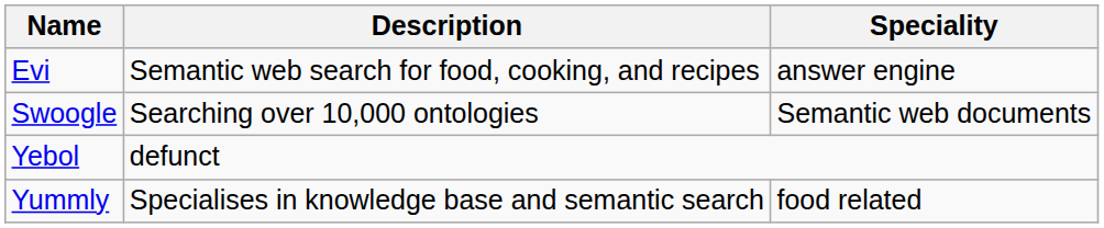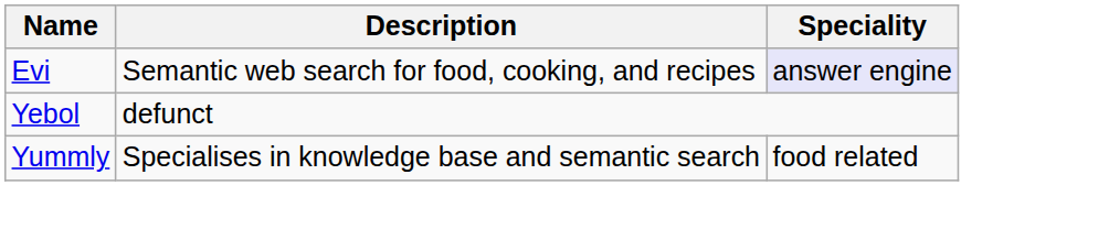Evi | Speciality: no background -> lavender background
- row: Swoogle | Searching over 10,000 ontologies | Semantic web documents
